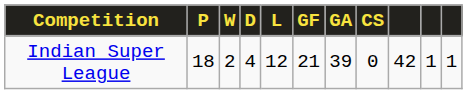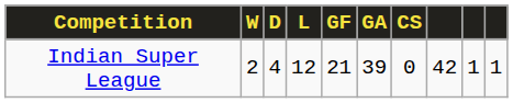- column: P | 18
